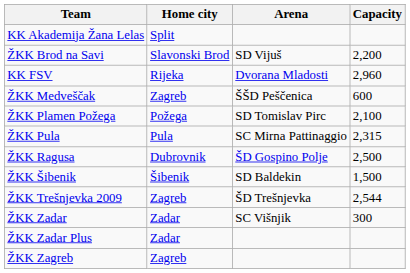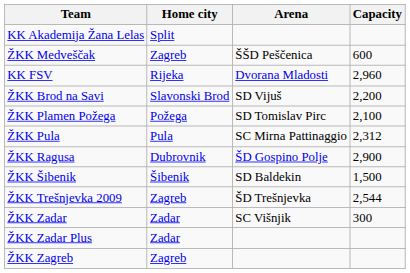rows swapped: ŽKK Brod na Savi <-> ŽKK Medveščak
ŽKK Pula | Capacity: 2,315 -> 2,312
ŽKK Ragusa | Capacity: 2,500 -> 2,900
